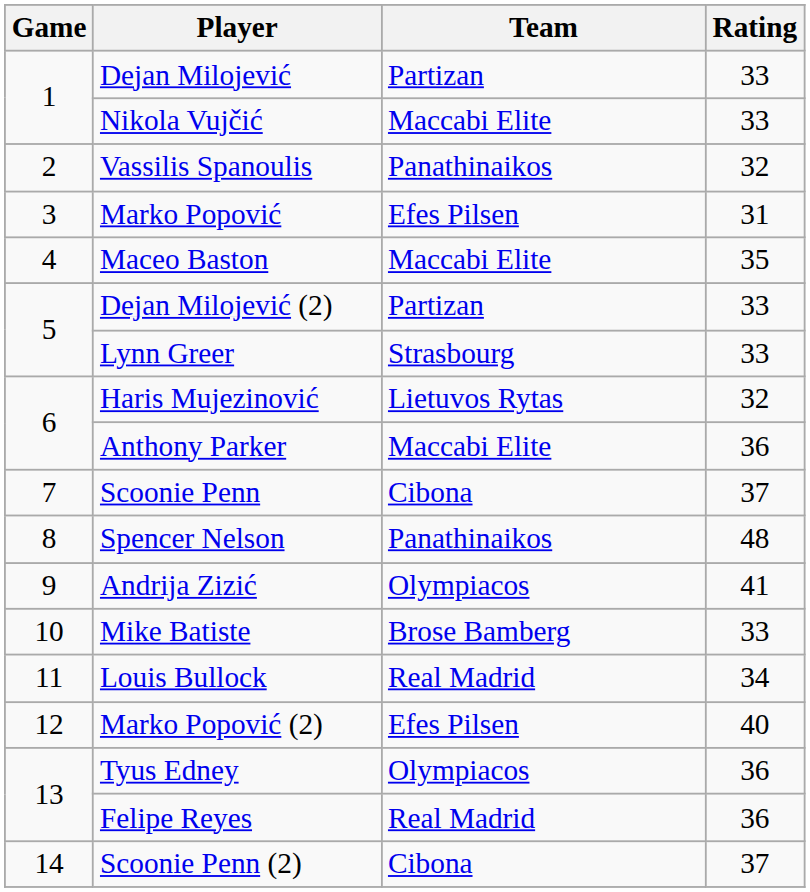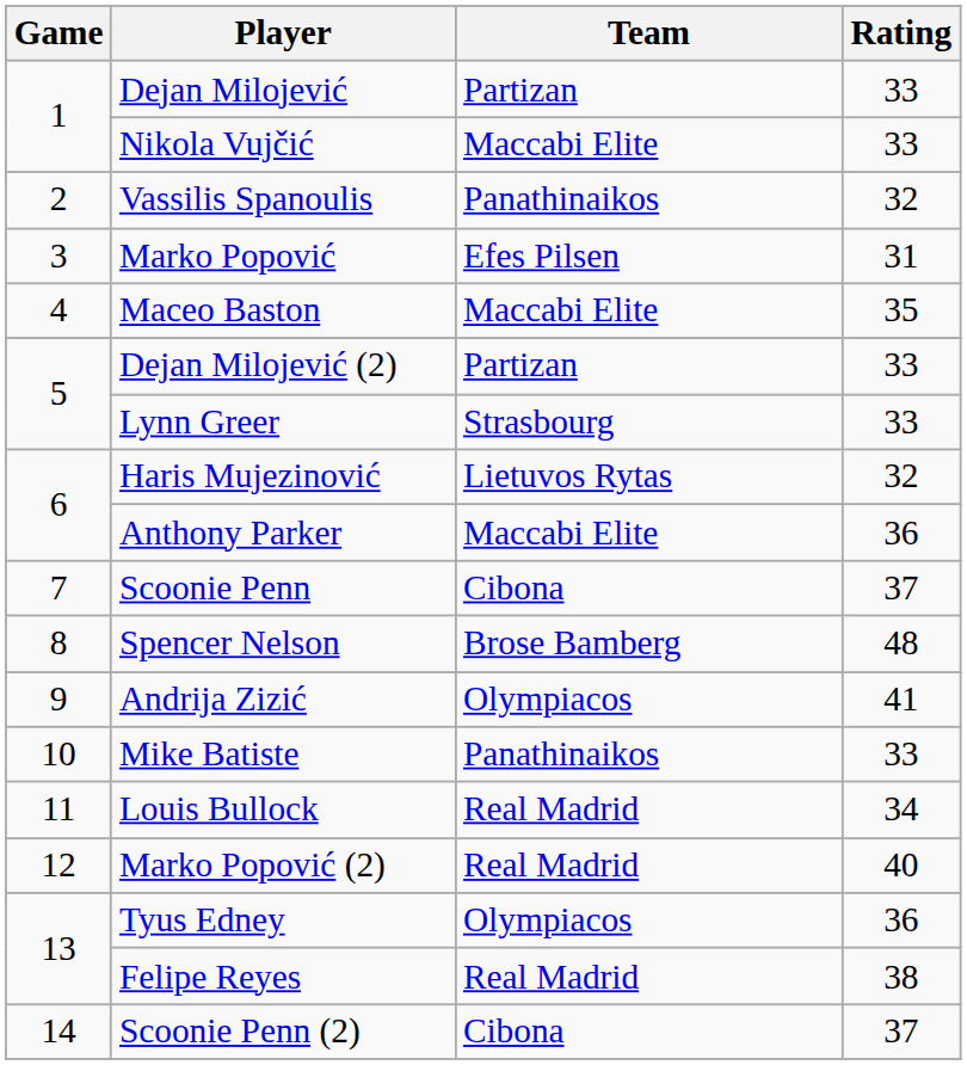Spencer Nelson | Team: Panathinaikos -> Brose Bamberg
Mike Batiste | Team: Brose Bamberg -> Panathinaikos
Marko Popović (2) | Team: Efes Pilsen -> Real Madrid
Felipe Reyes | Rating: 36 -> 38
